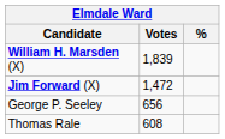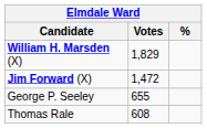William H. Marsden (X) | Votes: 1,839 -> 1,829
George P. Seeley | Votes: 656 -> 655
